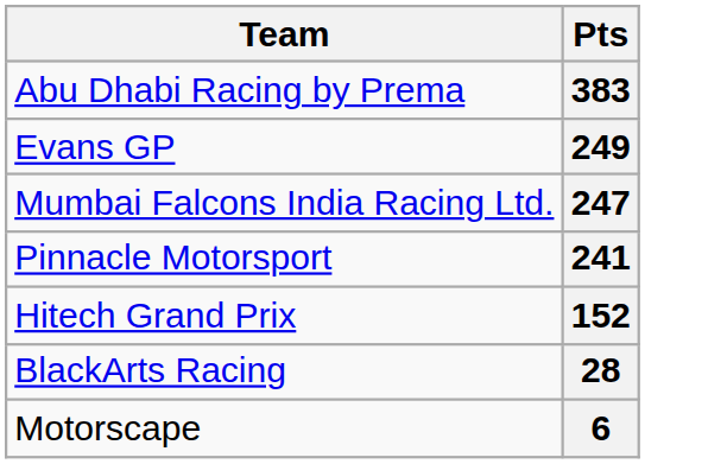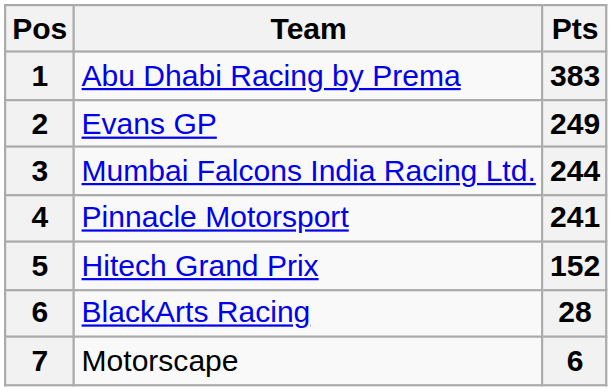+ column: Pos | 1 | 2 | 3 | 4 | 5 | 6 | 7
Mumbai Falcons India Racing Ltd. | Pts: 247 -> 244
